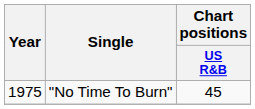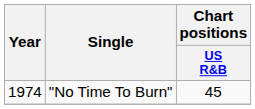"No Time To Burn" | Year: 1975 -> 1974
